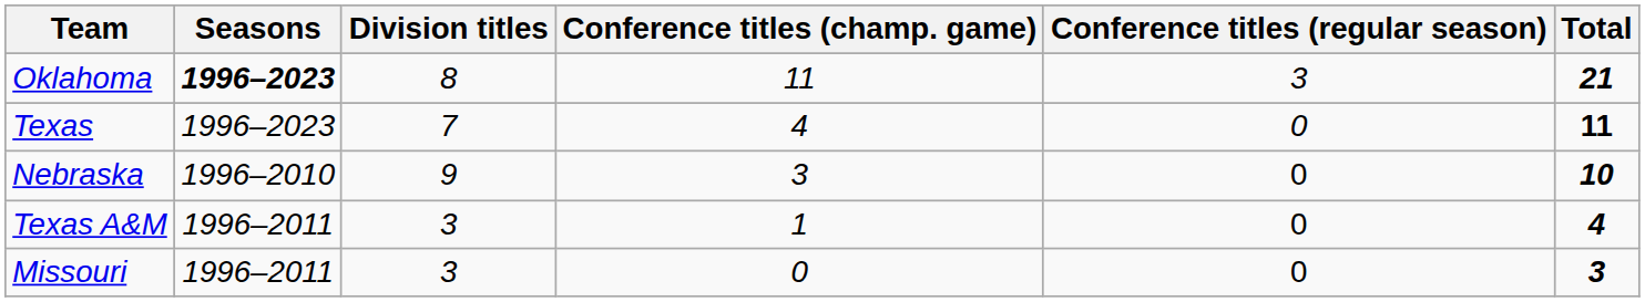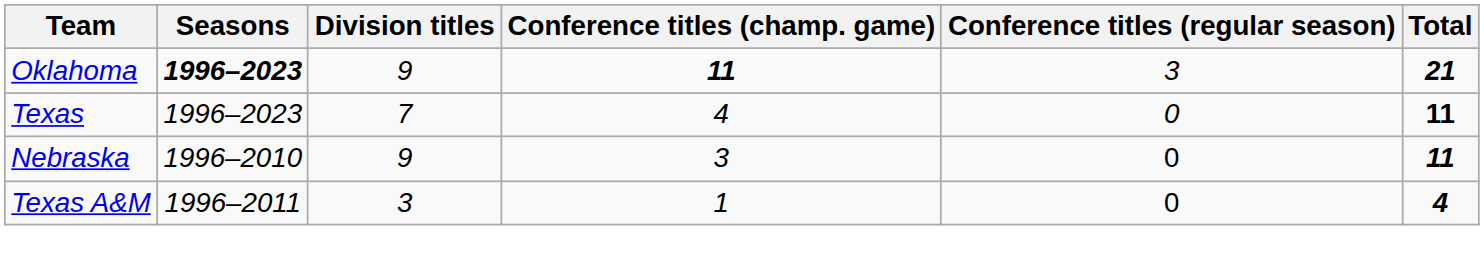Oklahoma | Division titles: 8 -> 9
Oklahoma | Conference titles (champ. game): normal -> bold
Nebraska | Total: 10 -> 11
- row: Missouri | 1996–2011 | 3 | 0 | 0 | 3
